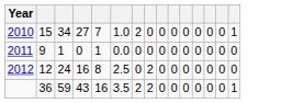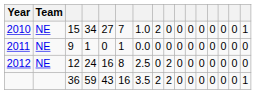+ column: Team | NE | NE | NE
